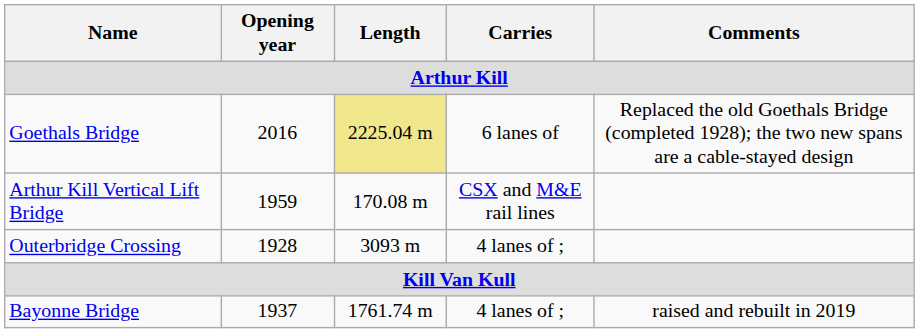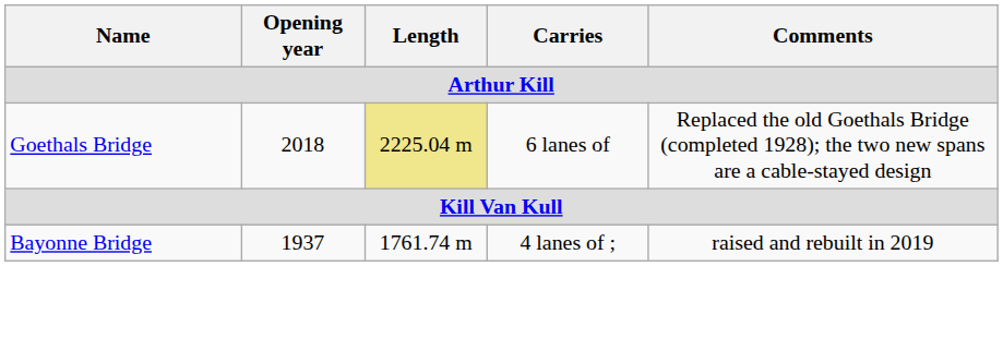Goethals Bridge | Opening year: 2016 -> 2018
- row: Arthur Kill Vertical Lift Bridge | 1959 | 170.08 m | CSX and M&E rail lines
- row: Outerbridge Crossing | 1928 | 3093 m | 4 lanes of ;
